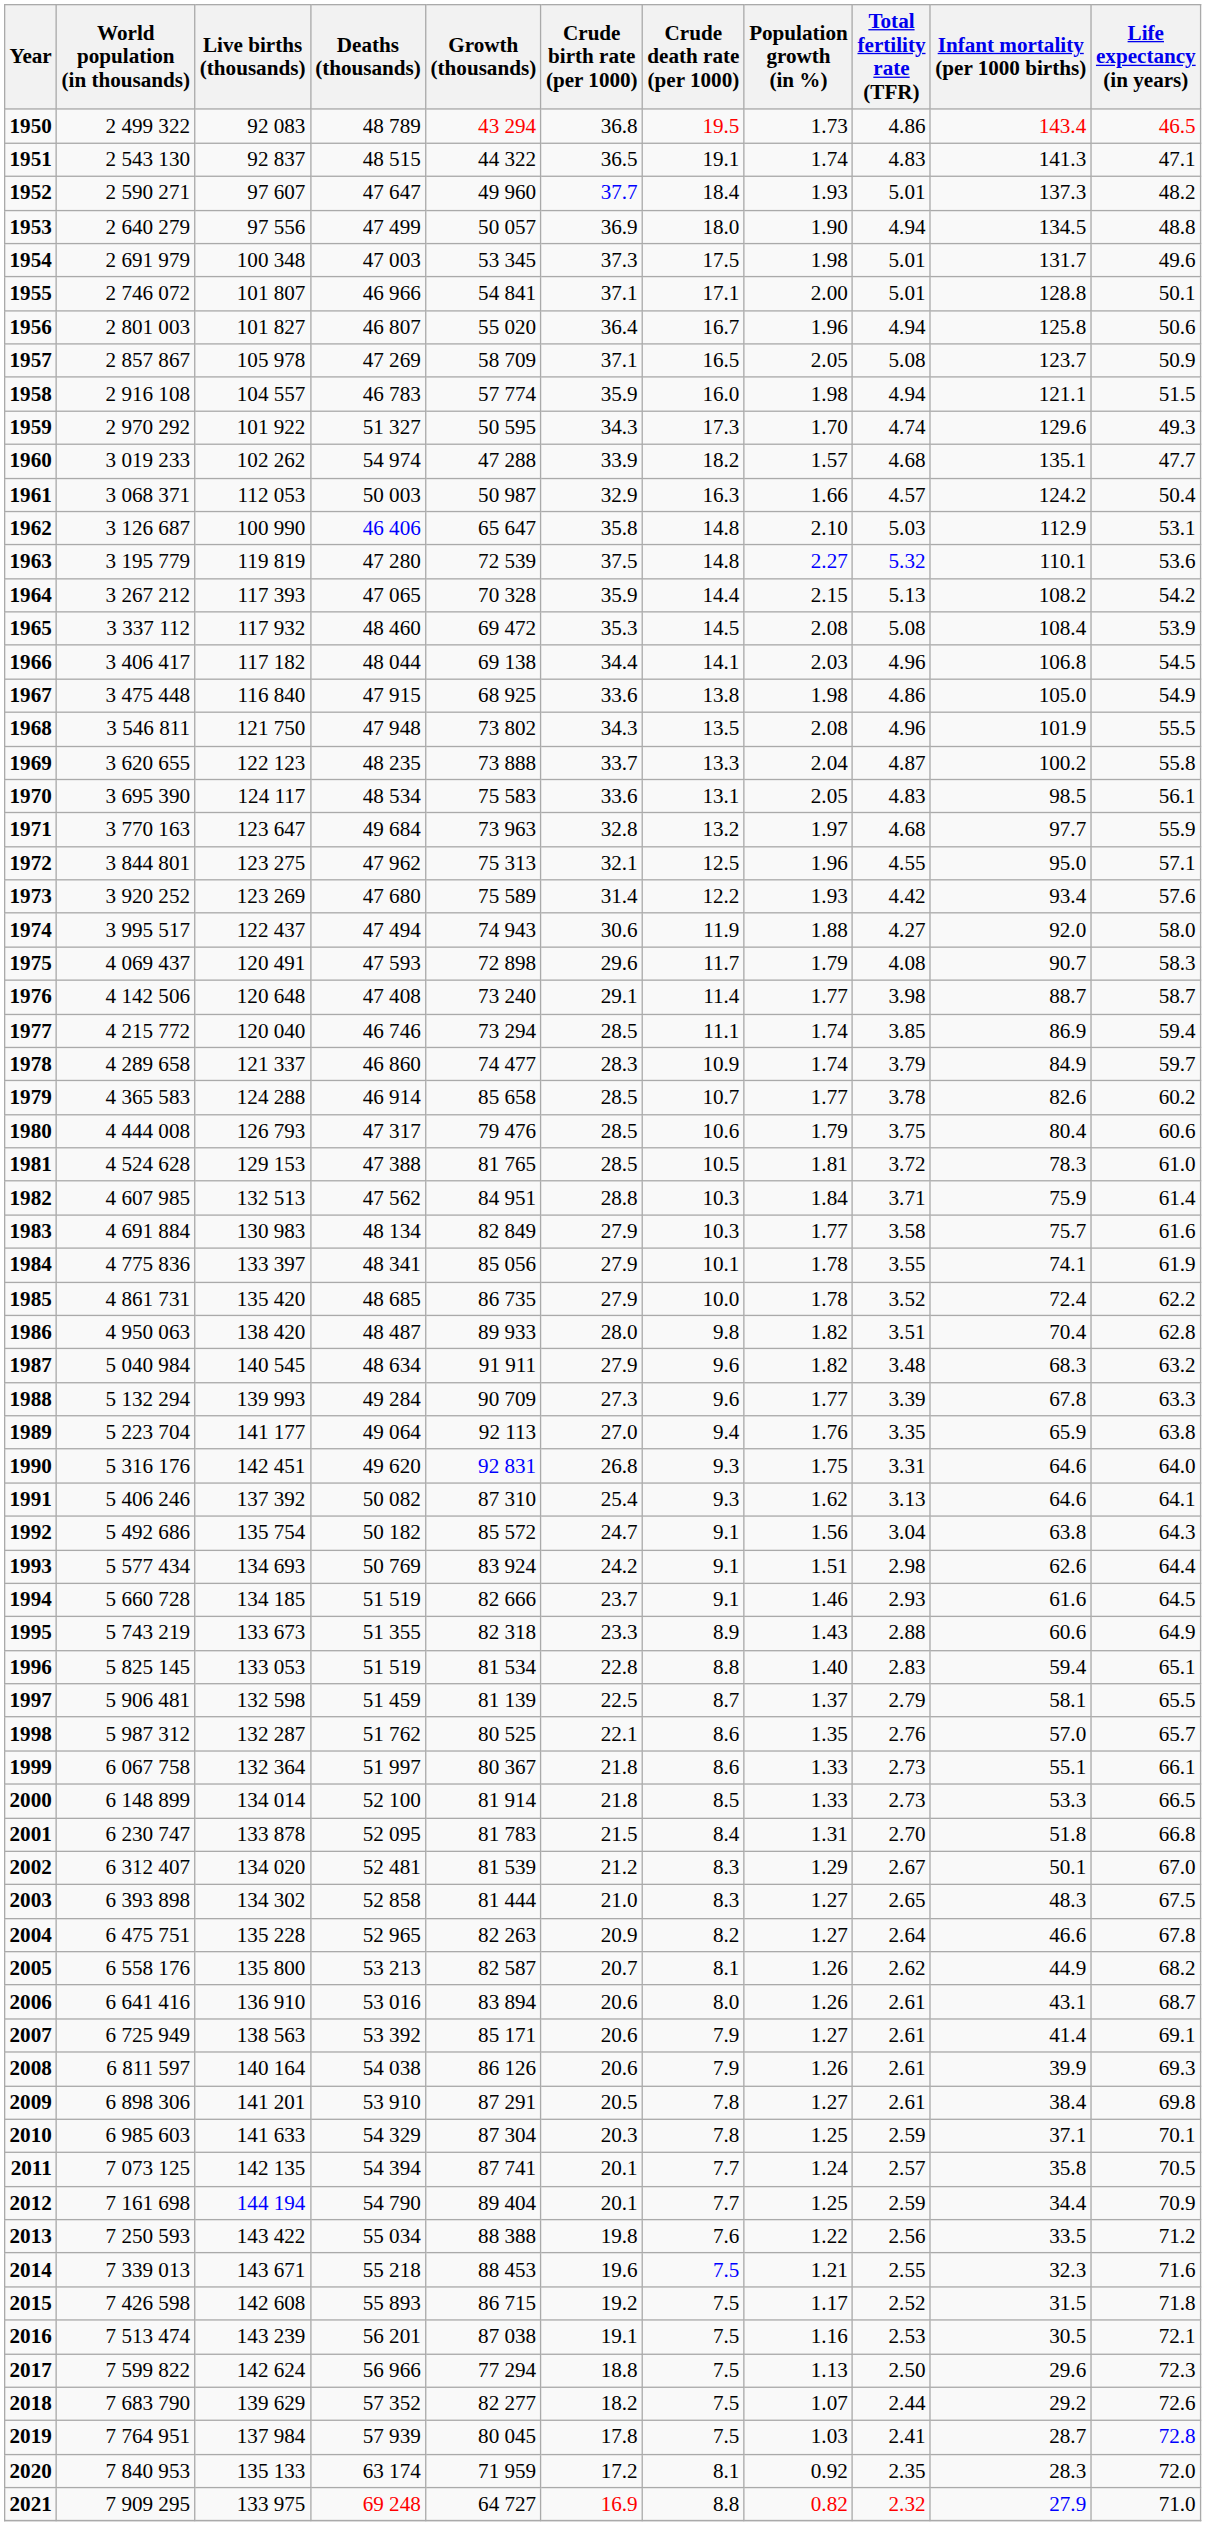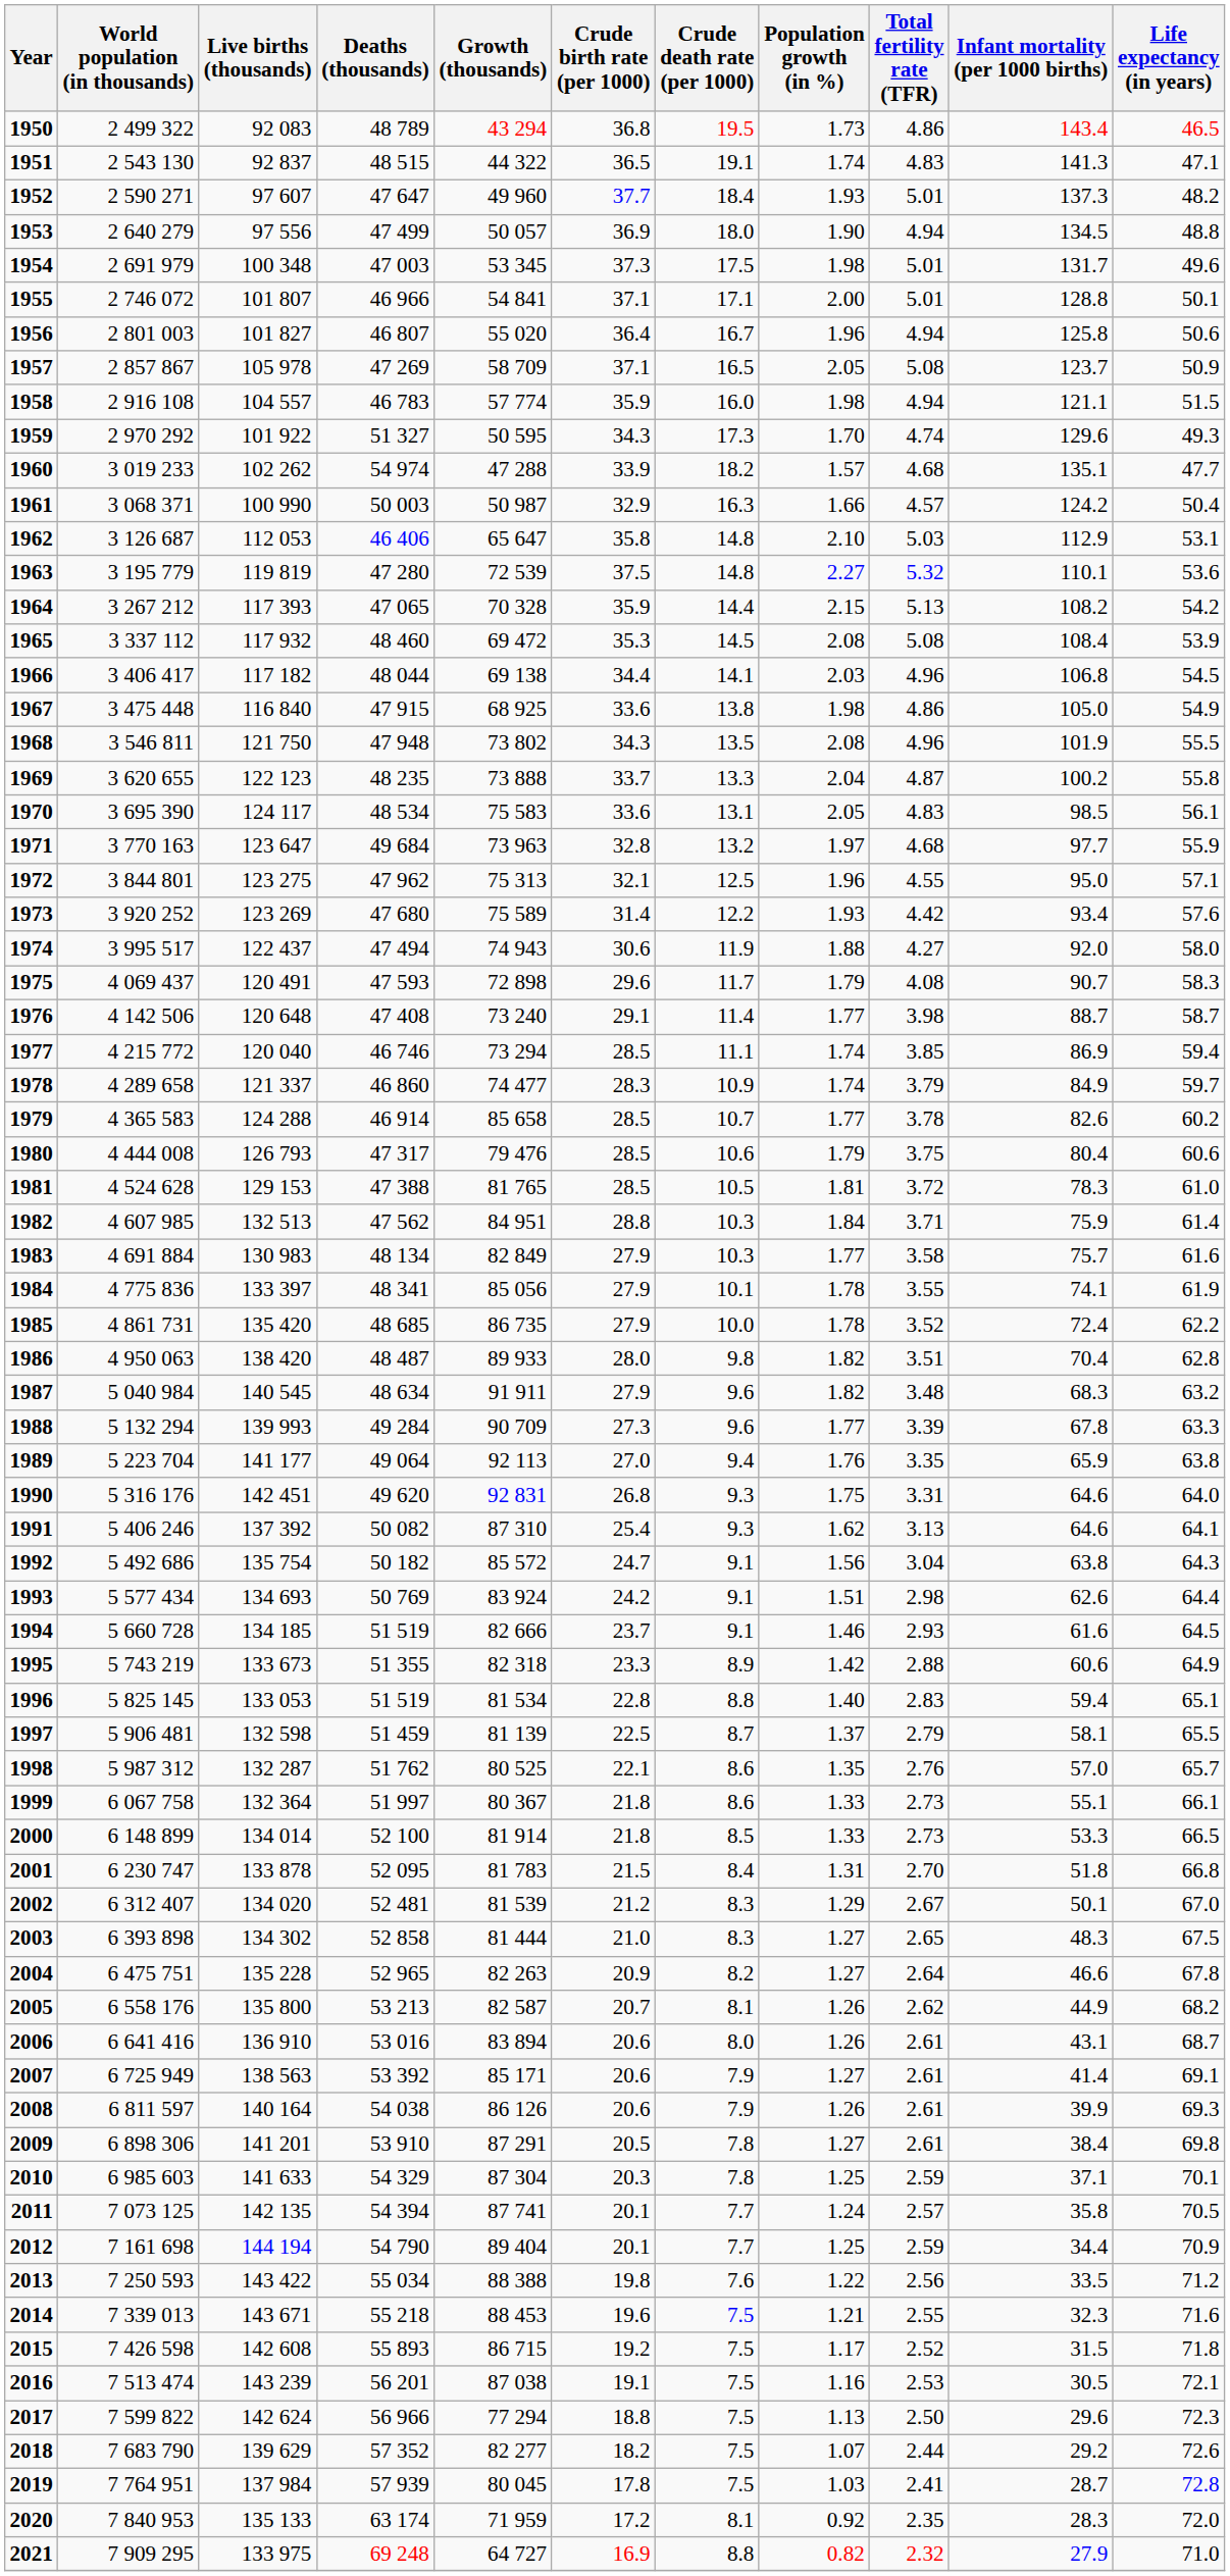1961 | Live births (thousands): 112 053 -> 100 990
1962 | Live births (thousands): 100 990 -> 112 053
1995 | Population growth (in %): 1.43 -> 1.42
